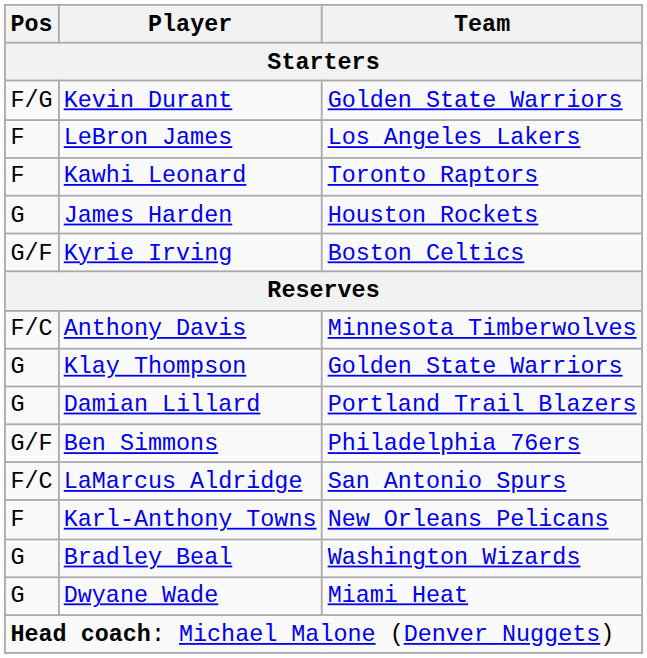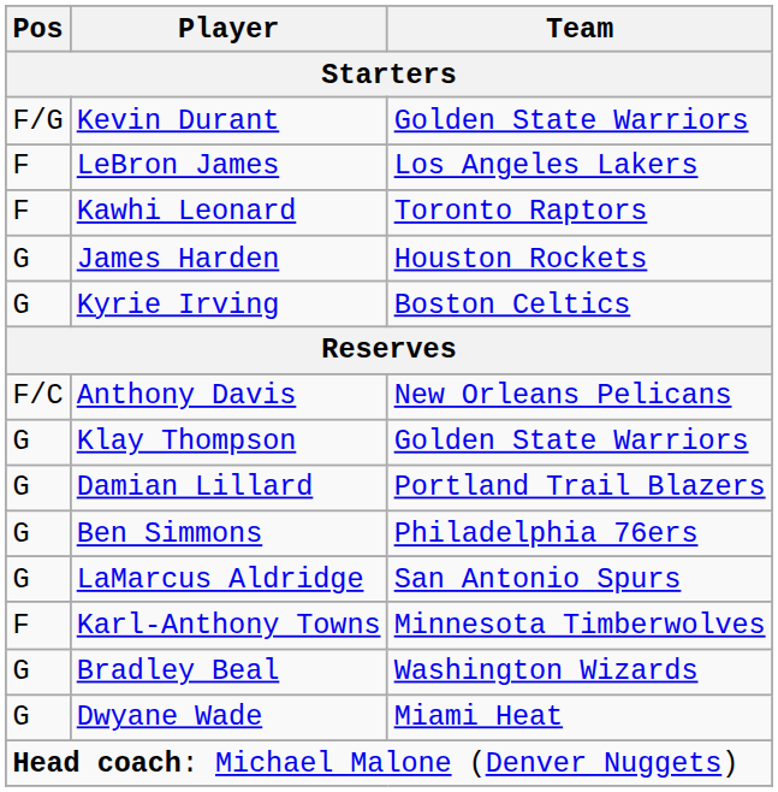Kyrie Irving | Pos: G/F -> G
Anthony Davis | Team: Minnesota Timberwolves -> New Orleans Pelicans
Ben Simmons | Pos: G/F -> G
LaMarcus Aldridge | Pos: F/C -> G
Karl-Anthony Towns | Team: New Orleans Pelicans -> Minnesota Timberwolves
